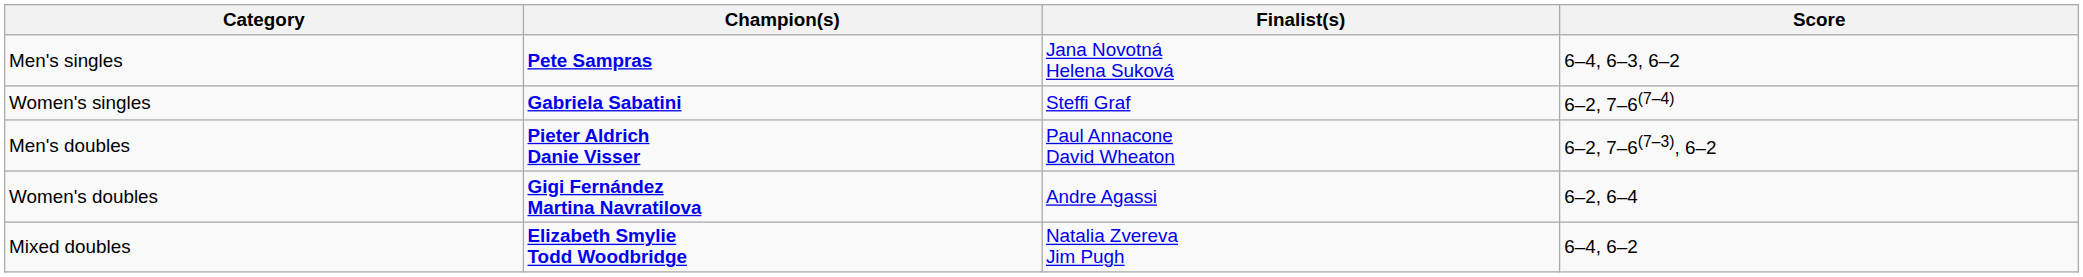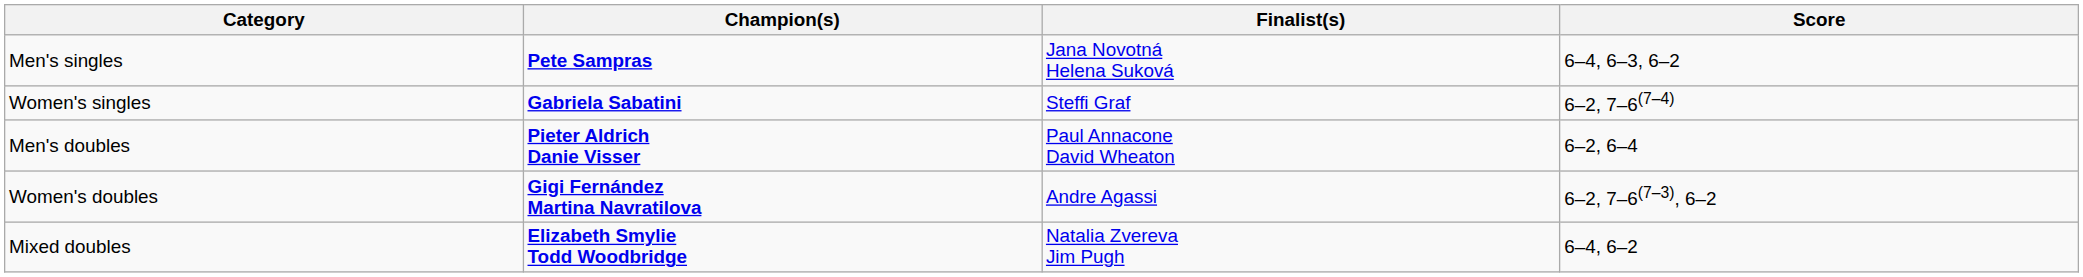Men's doubles | Score: 6–2, 7–6(7–3), 6–2 -> 6–2, 6–4
Women's doubles | Score: 6–2, 6–4 -> 6–2, 7–6(7–3), 6–2
